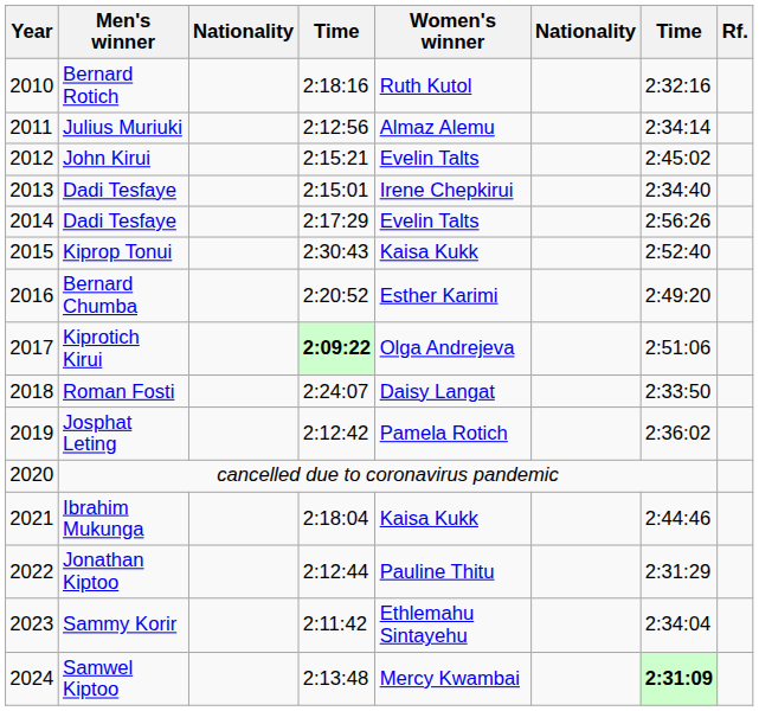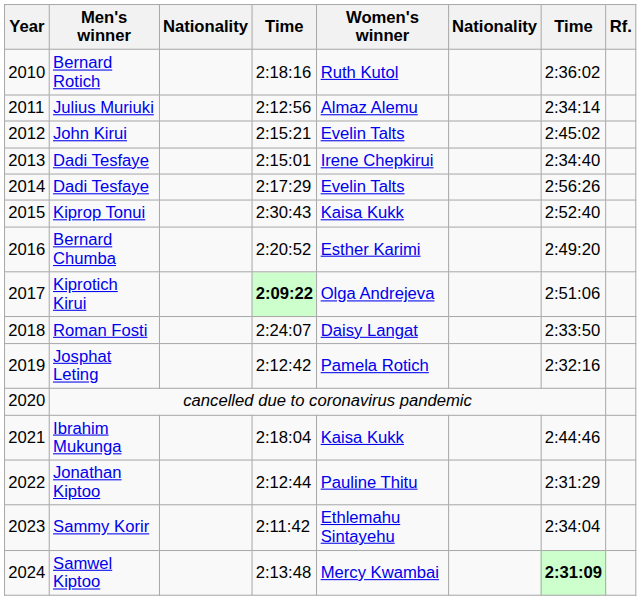Bernard Rotich | column 7: 2:32:16 -> 2:36:02
Josphat Leting | column 7: 2:36:02 -> 2:32:16
